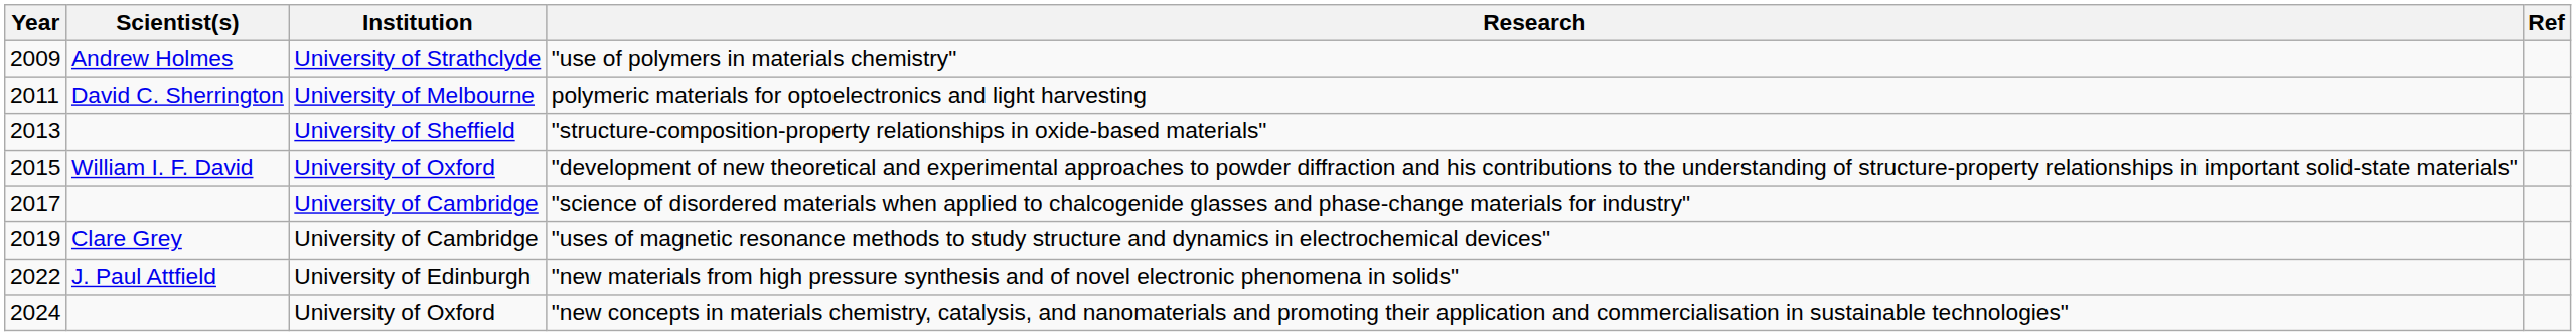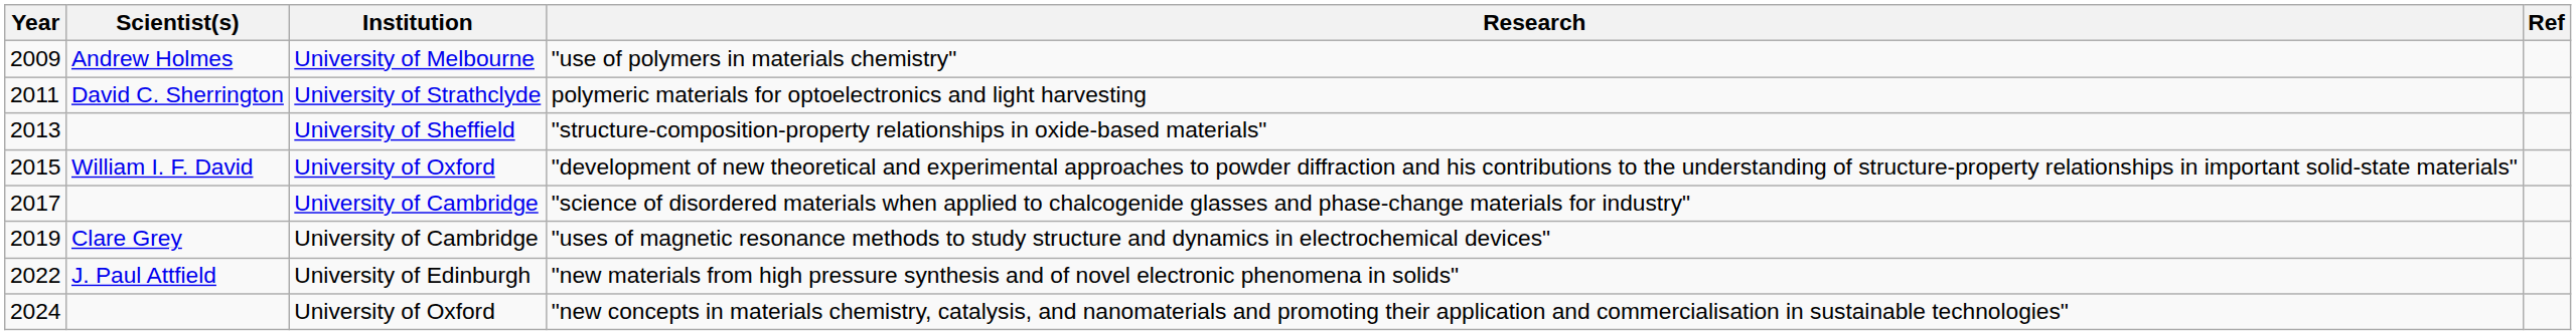"use of polymers in materials chemistry" | Institution: University of Strathclyde -> University of Melbourne
polymeric materials for optoelectronics and light harvesting | Institution: University of Melbourne -> University of Strathclyde
